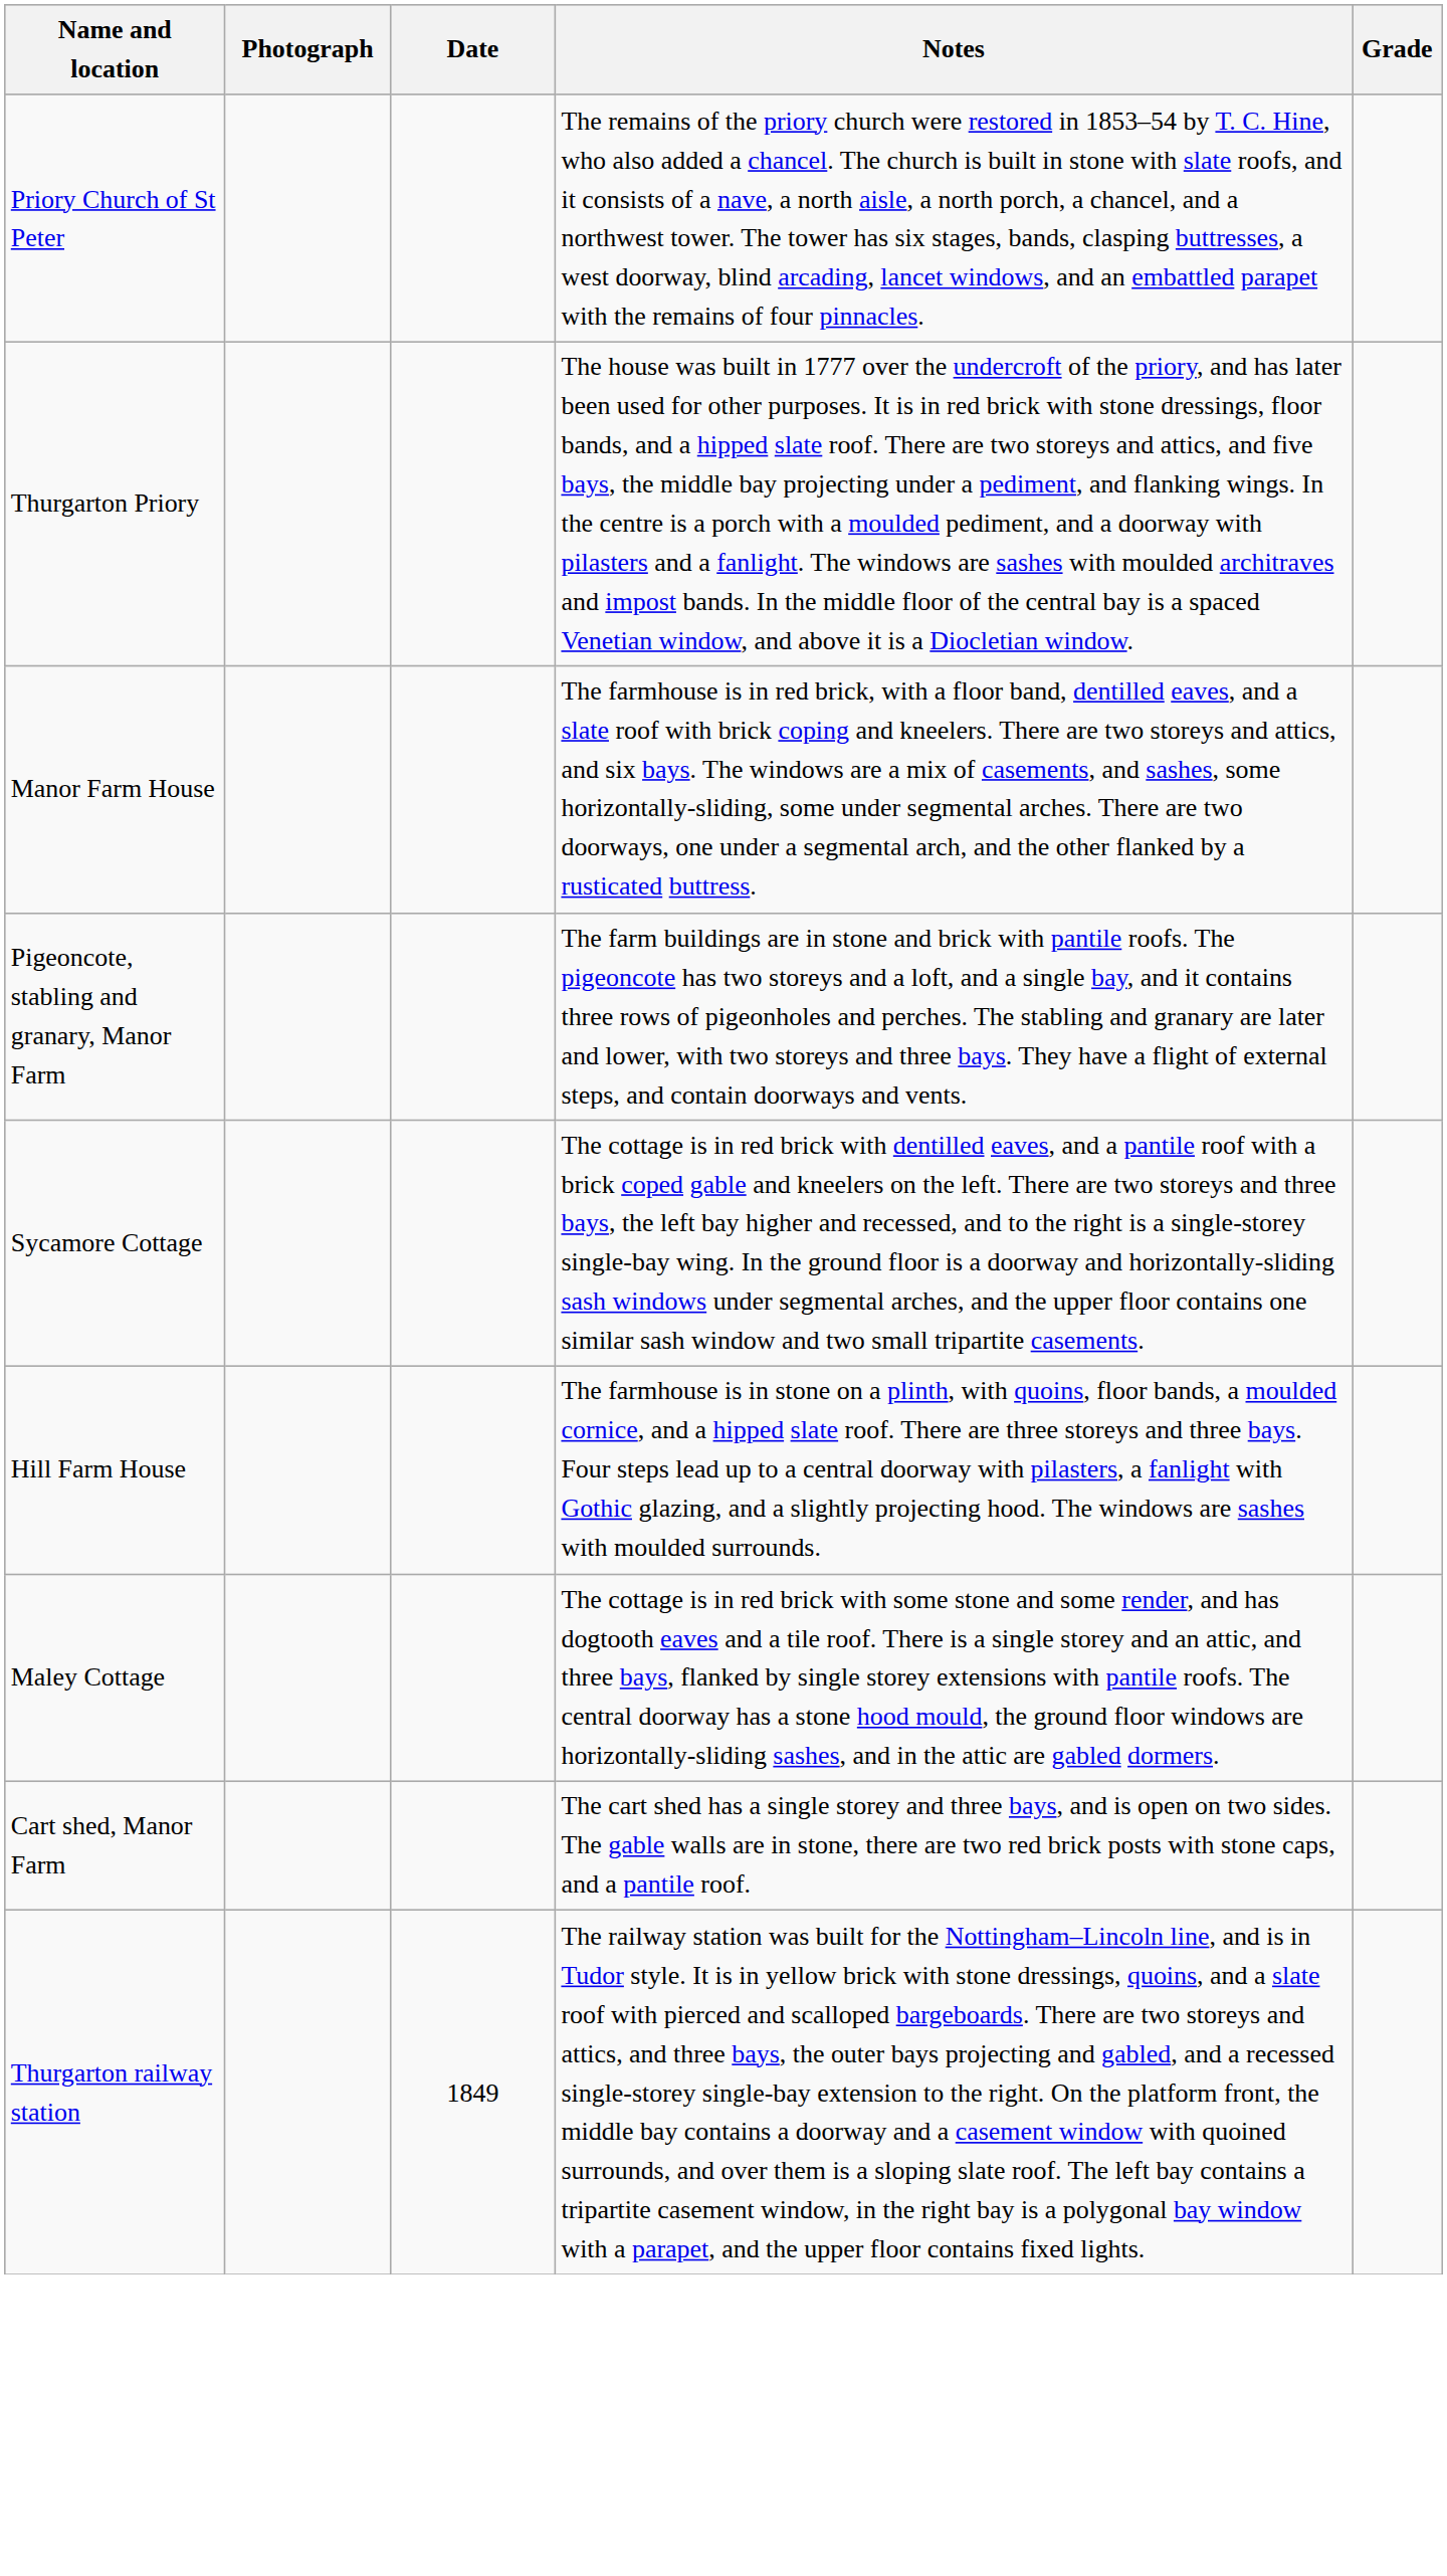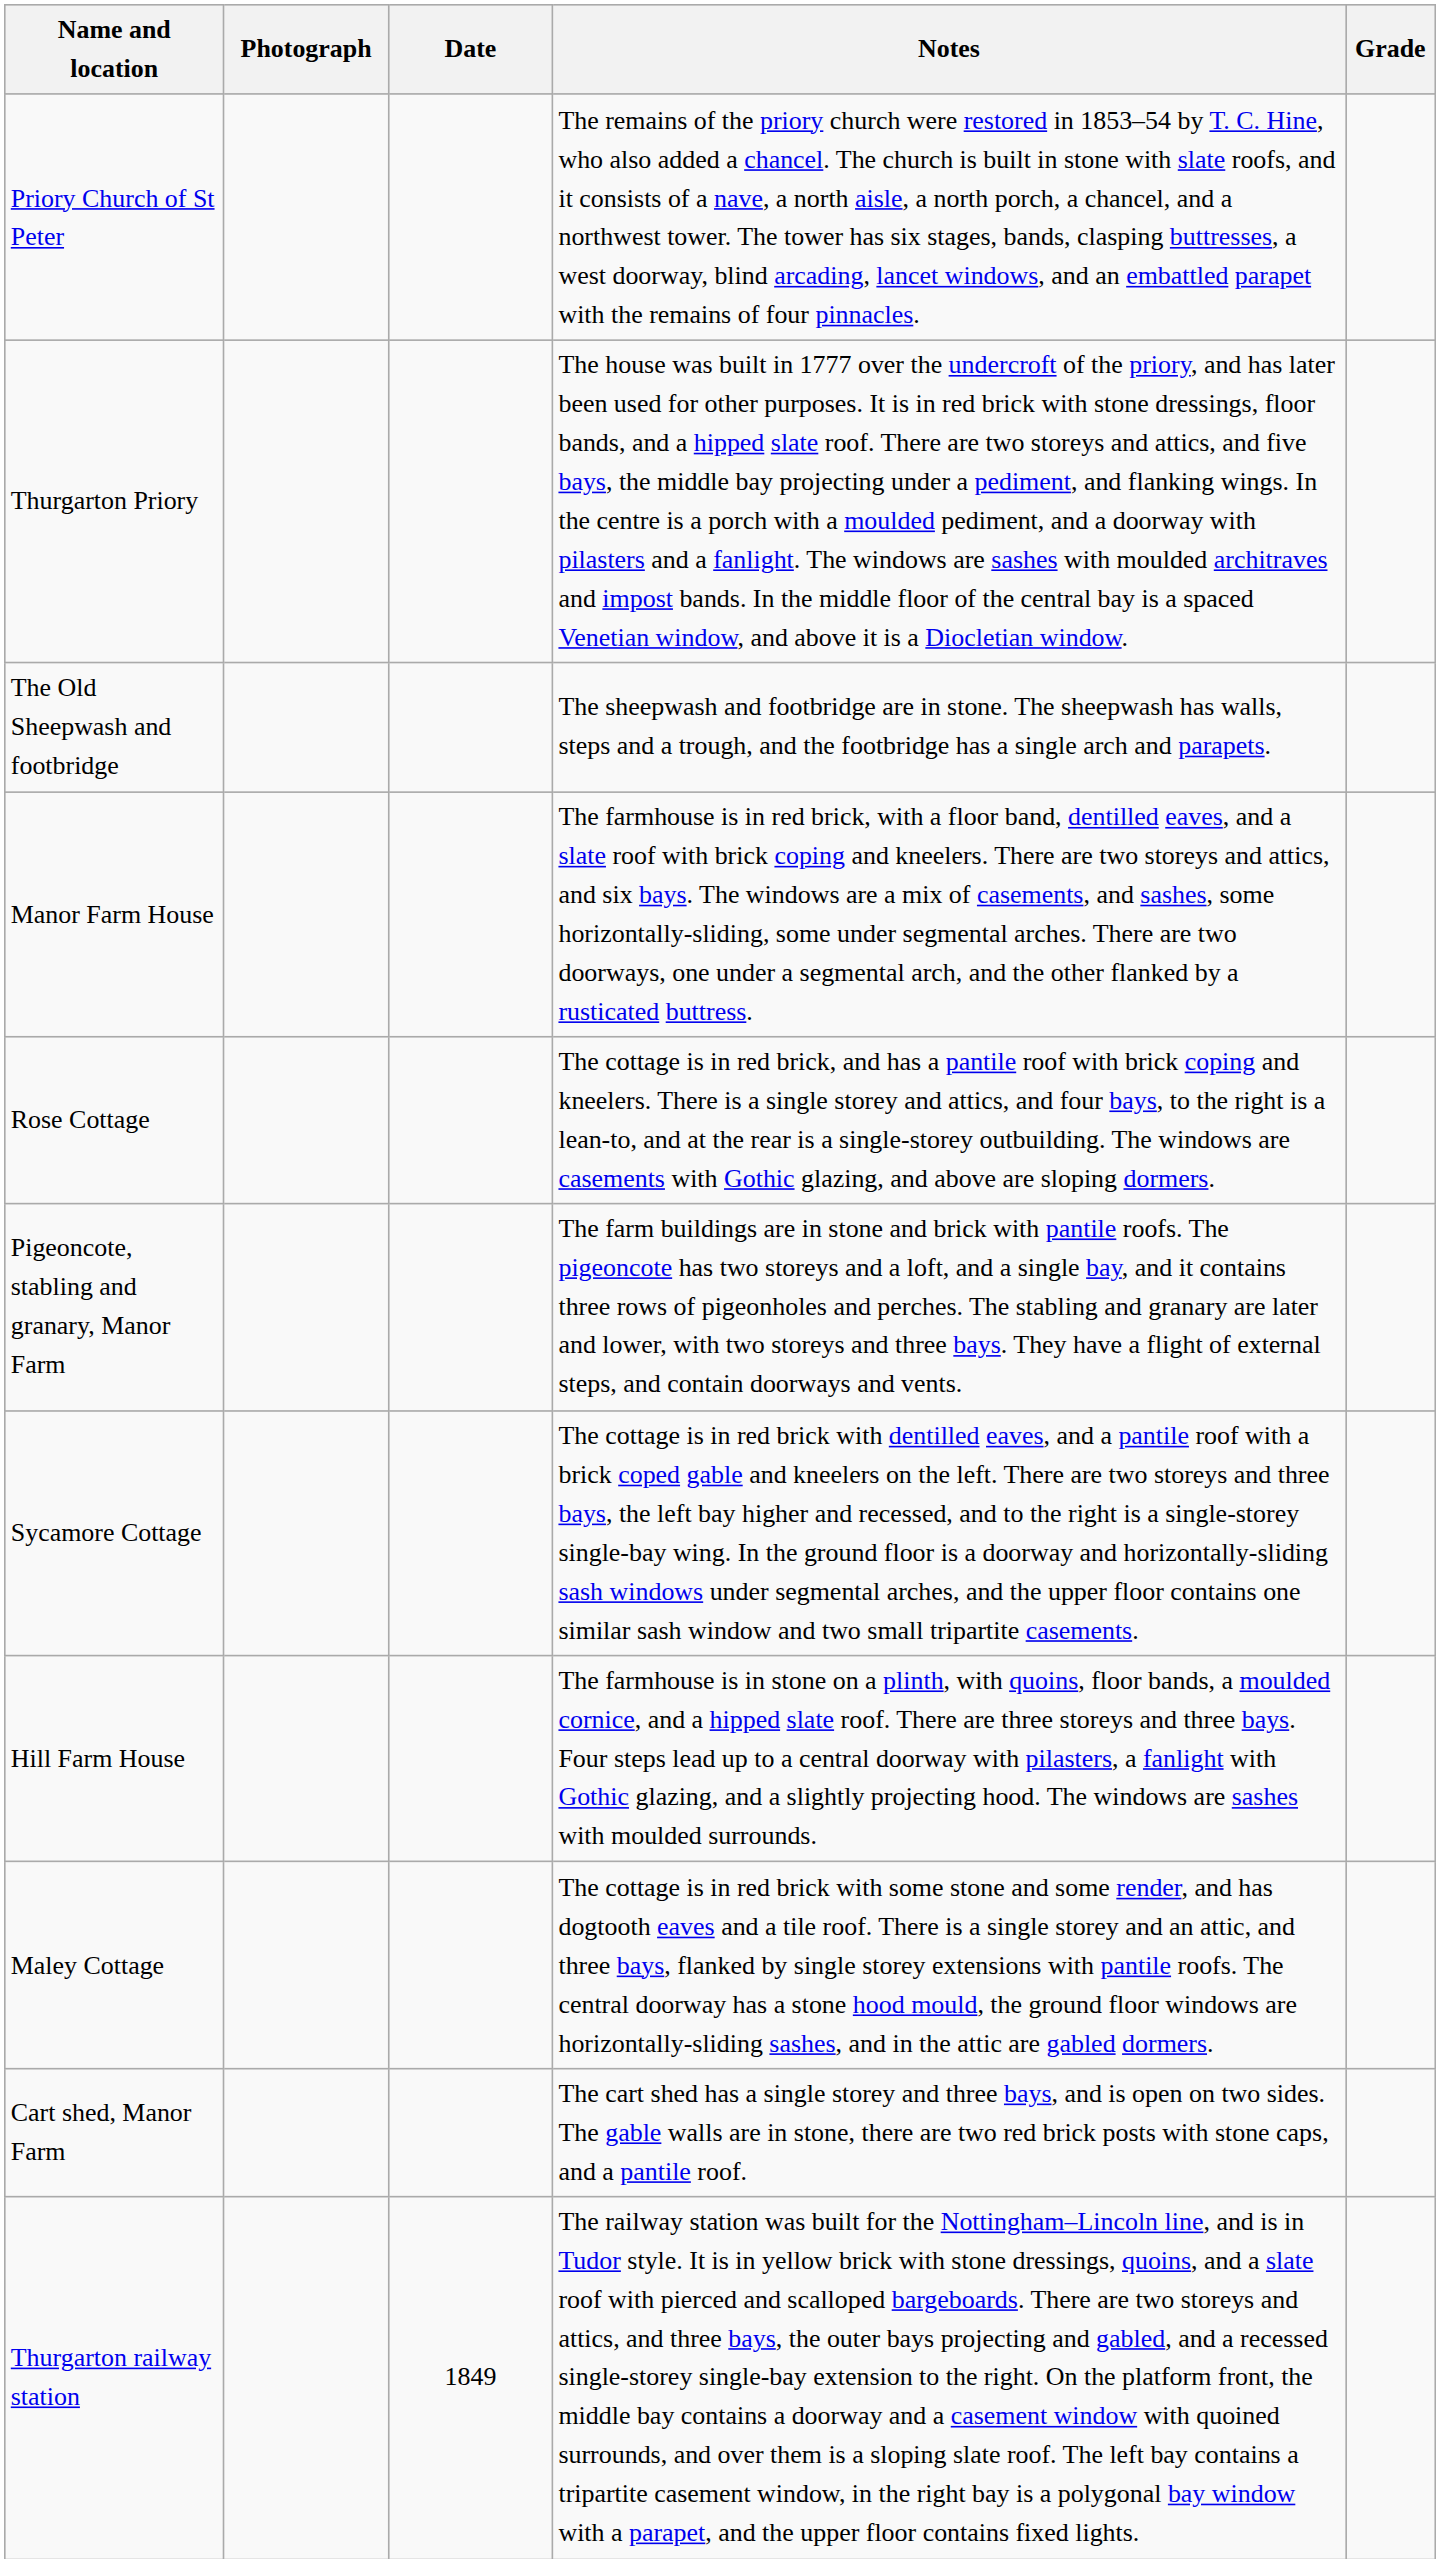+ row: The Old Sheepwash and footbridge | The sheepwash and footbridge are in stone. The sheepwash has walls, steps and a trough, and the footbridge has a single arch and parapets.
+ row: Rose Cottage | The cottage is in red brick, and has a pantile roof with brick coping and kneelers. There is a single storey and attics, and four bays, to the right is a lean-to, and at the rear is a single-storey outbuilding. The windows are casements with Gothic glazing, and above are sloping dormers.
